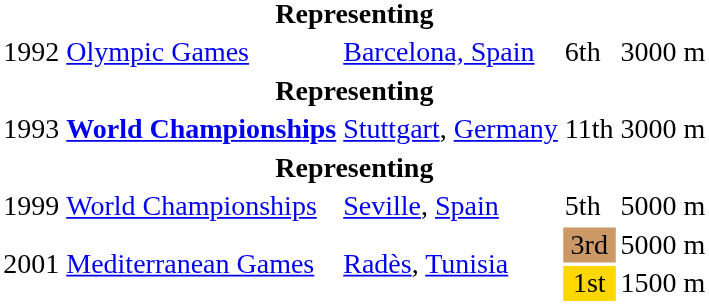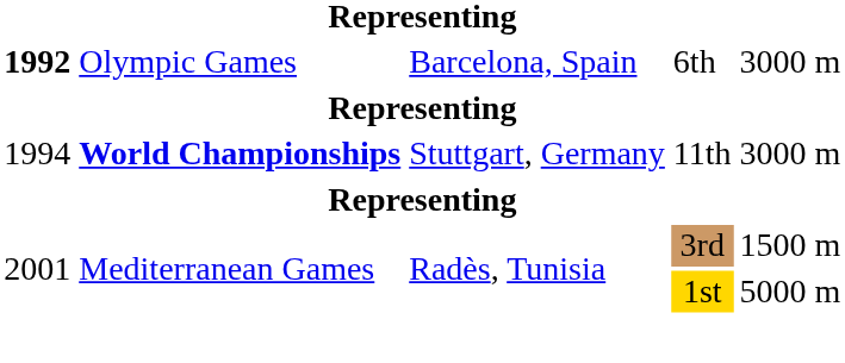6th | column 1: normal -> bold
11th | column 1: 1993 -> 1994
- row: 1999 | World Championships | Seville, Spain | 5th | 5000 m
3rd | column 5: 5000 m -> 1500 m
1st | column 5: 1500 m -> 5000 m
